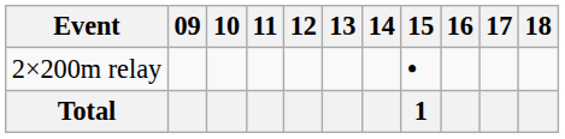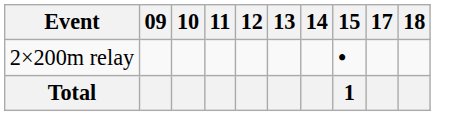- column: 16
